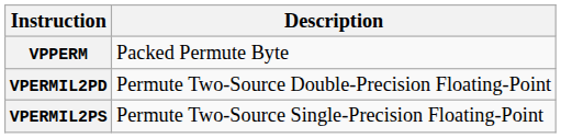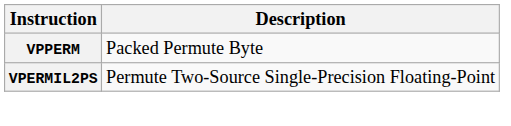- row: VPERMIL2PD | Permute Two-Source Double-Precision Floating-Point
